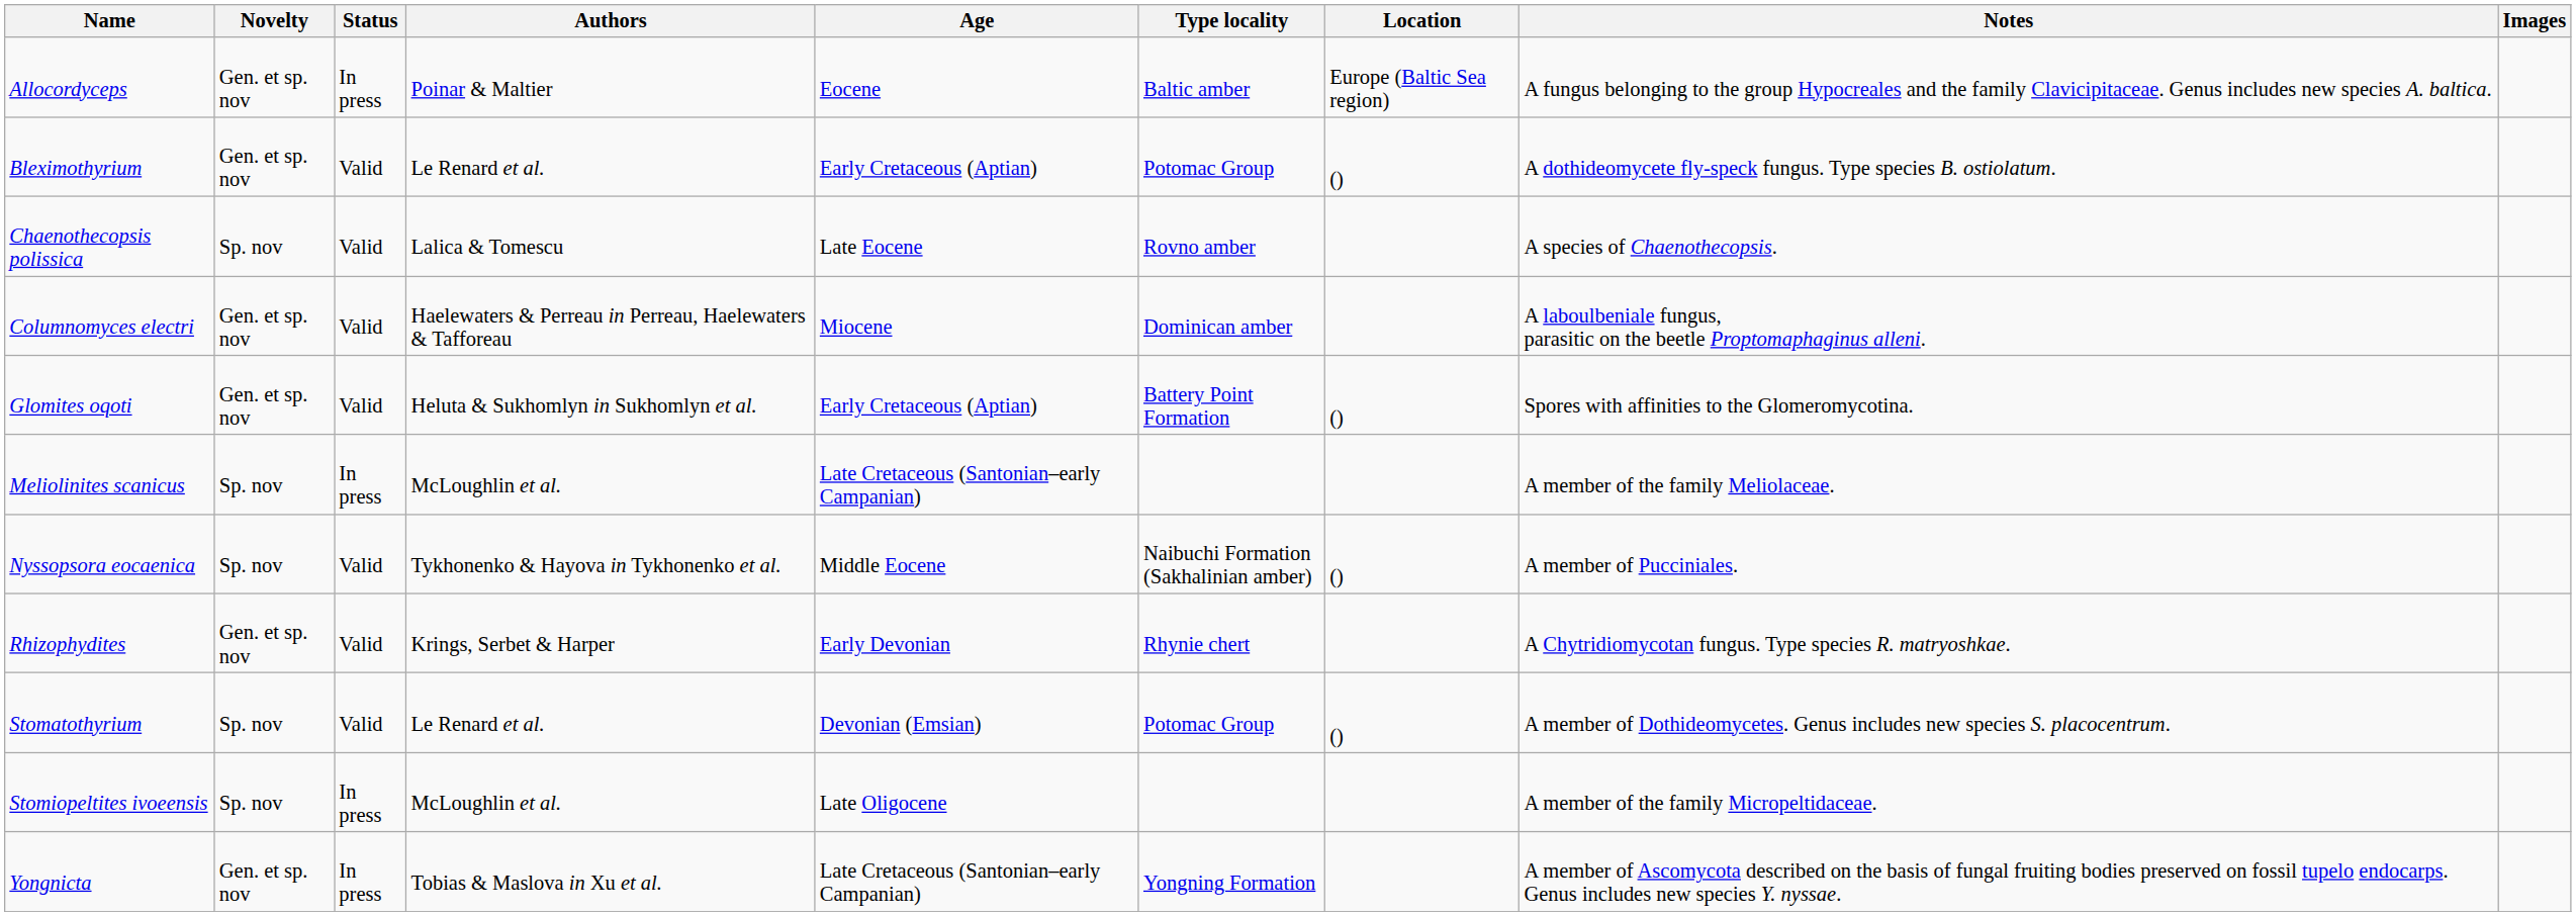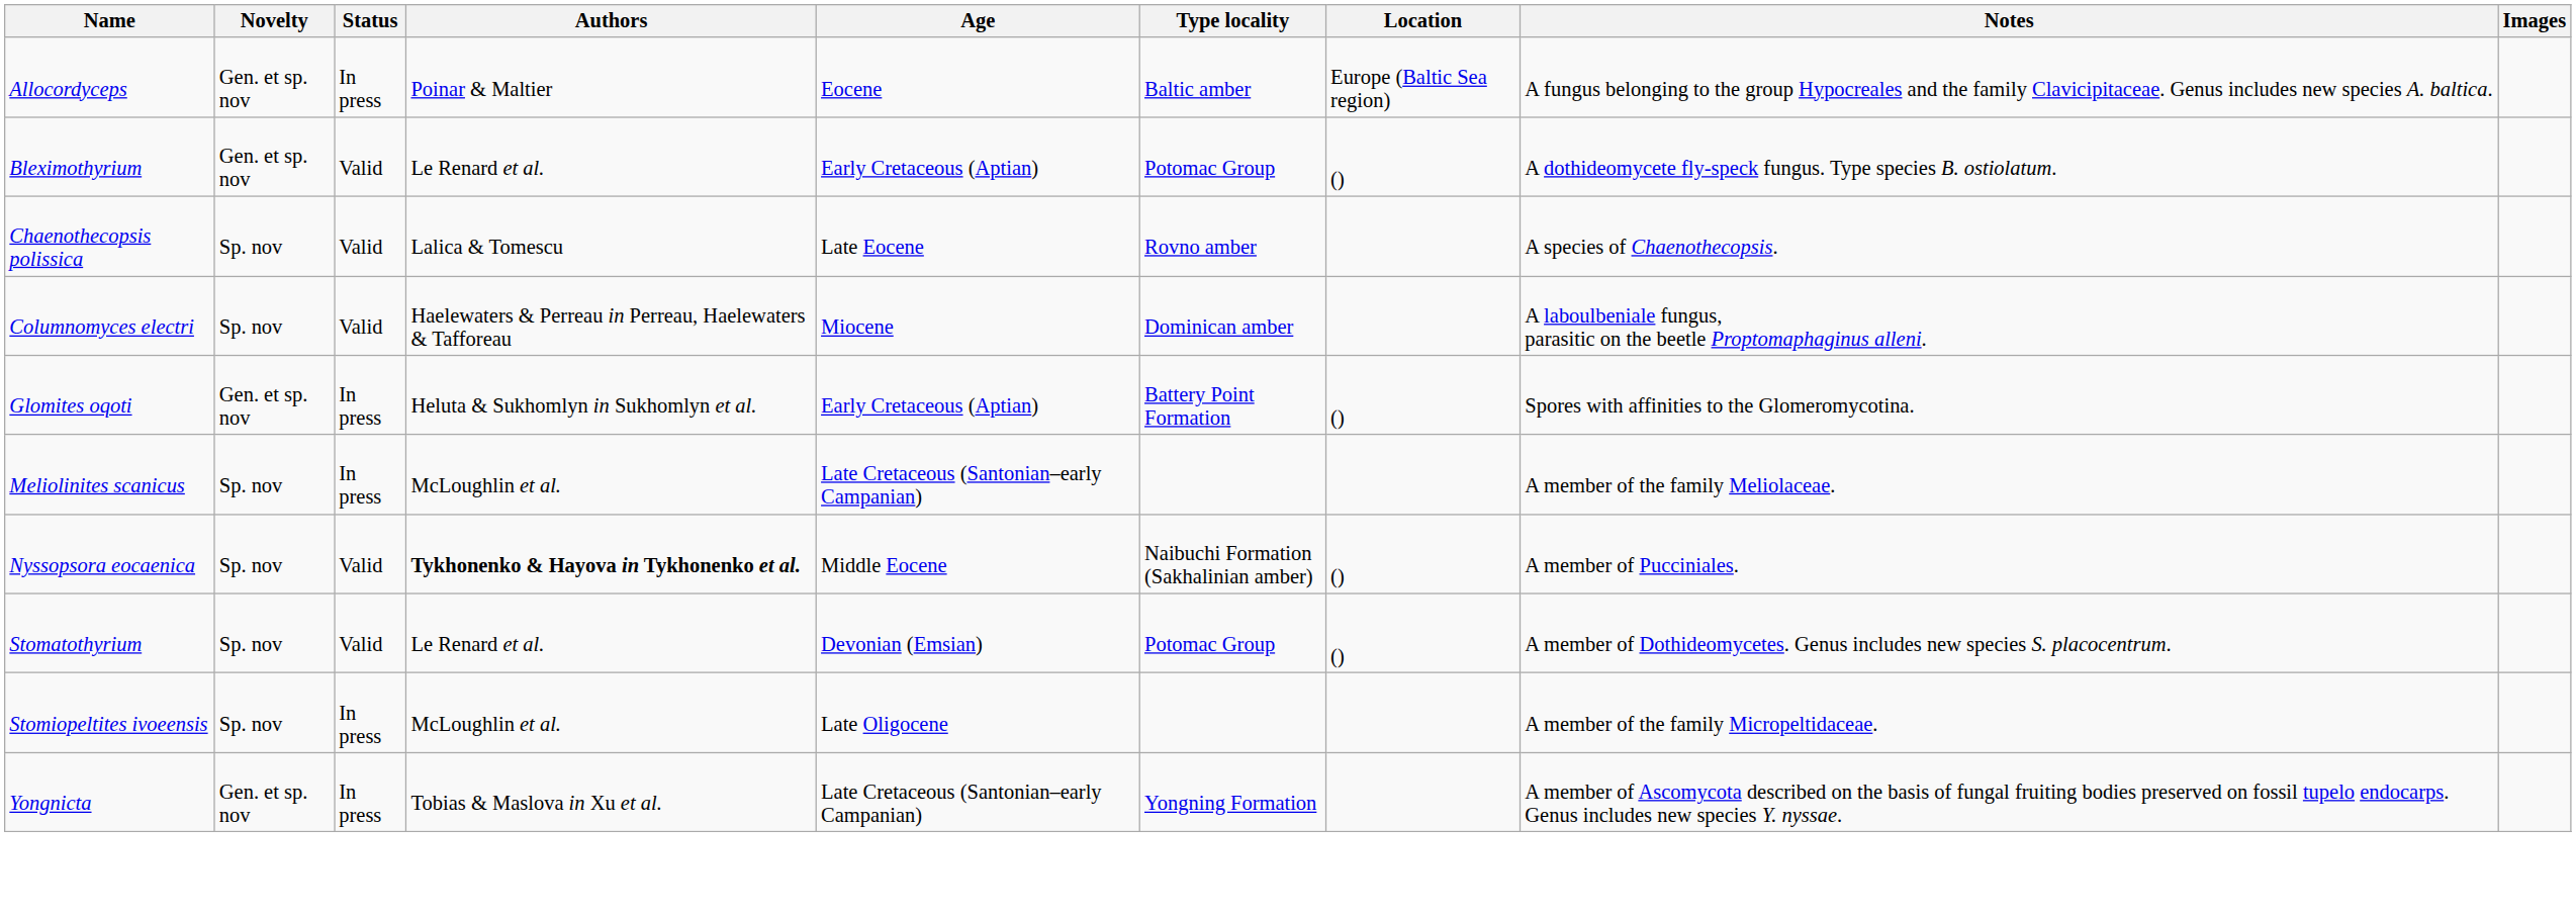Columnomyces electri | Novelty: Gen. et sp. nov -> Sp. nov
Glomites oqoti | Status: Valid -> In press
Nyssopsora eocaenica | Authors: normal -> bold
- row: Rhizophydites | Gen. et sp. nov | Valid | Krings, Serbet & Harper | Early Devonian | Rhynie chert | A Chytridiomycotan fungus. Type species R. matryoshkae.
